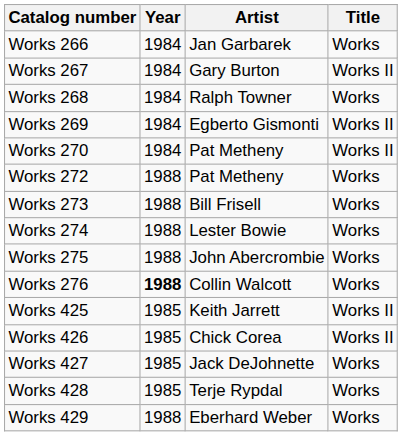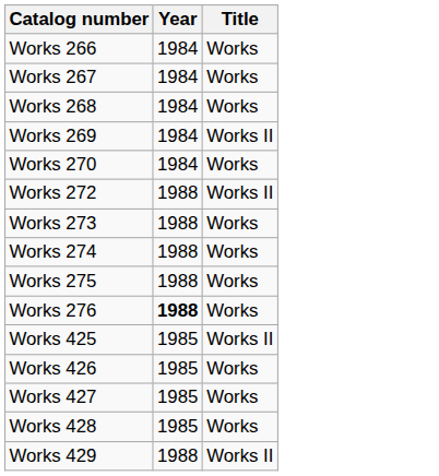- column: Artist | Jan Garbarek | Gary Burton | Ralph Towner | Egberto Gismonti | Pat Metheny | Pat Metheny | Bill Frisell | Lester Bowie | John Abercrombie | Collin Walcott | Keith Jarrett | Chick Corea | Jack DeJohnette | Terje Rypdal | Eberhard Weber
Works 267 | Title: Works II -> Works
Works 270 | Title: Works II -> Works
Works 272 | Title: Works -> Works II
Works 426 | Title: Works II -> Works
Works 429 | Title: Works -> Works II
